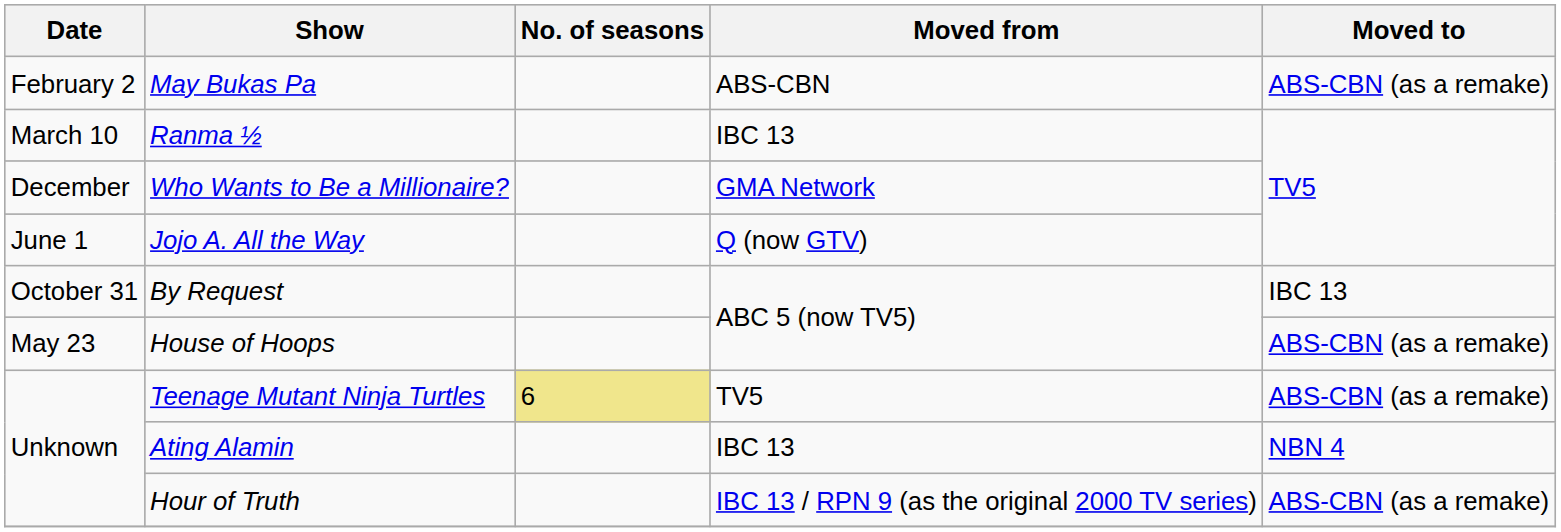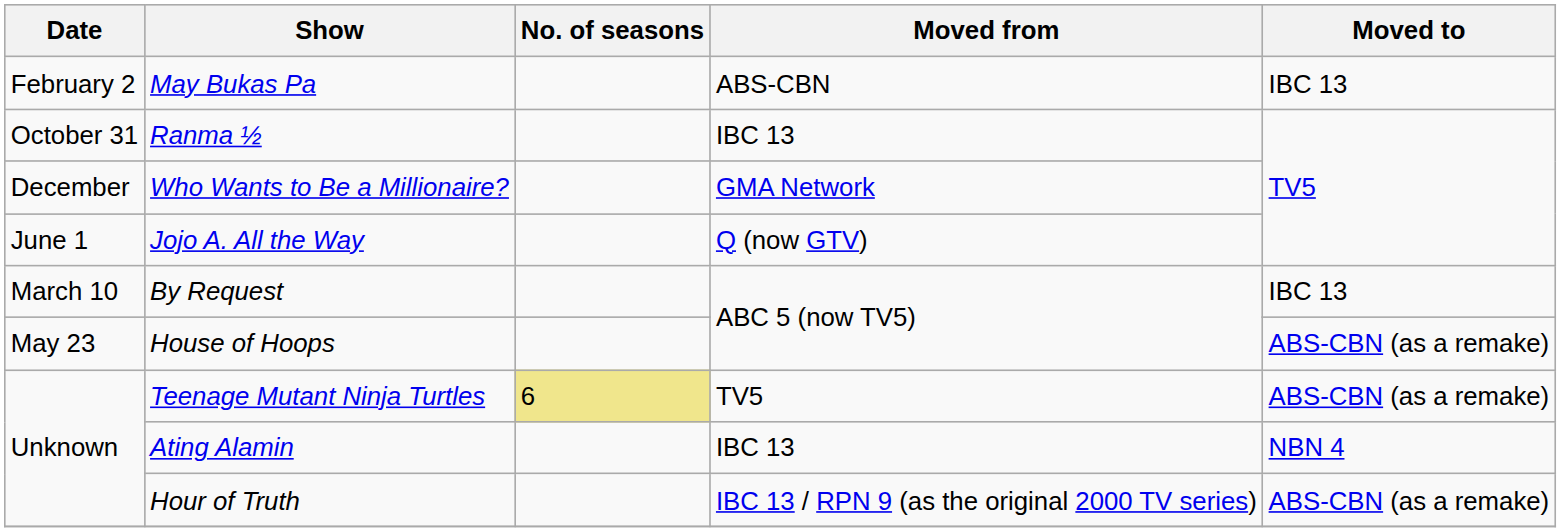May Bukas Pa | Moved to: ABS-CBN (as a remake) -> IBC 13
Ranma ½ | Date: March 10 -> October 31
By Request | Date: October 31 -> March 10
